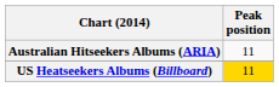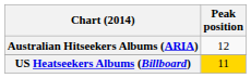Australian Hitseekers Albums (ARIA) | Peak position: 11 -> 12
